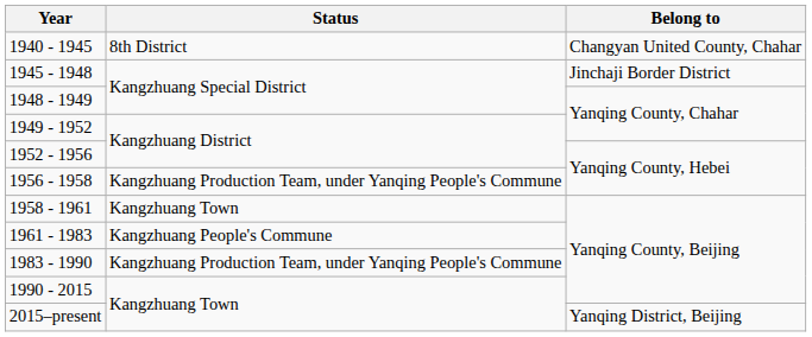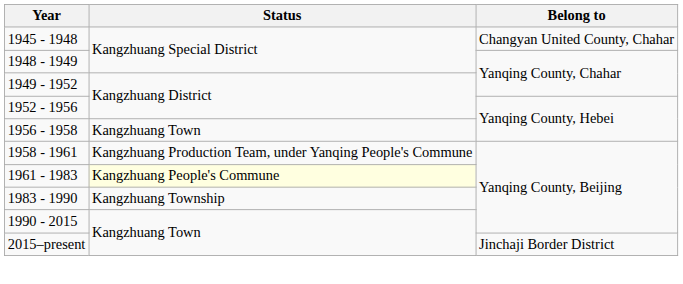- row: 1940 - 1945 | 8th District | Changyan United County, Chahar
1945 - 1948 | Belong to: Jinchaji Border District -> Changyan United County, Chahar
1956 - 1958 | Status: Kangzhuang Production Team, under Yanqing People's Commune -> Kangzhuang Town
1958 - 1961 | Status: Kangzhuang Town -> Kangzhuang Production Team, under Yanqing People's Commune
1961 - 1983 | Status: no background -> lightyellow background
1983 - 1990 | Status: Kangzhuang Production Team, under Yanqing People's Commune -> Kangzhuang Township
2015–present | Belong to: Yanqing District, Beijing -> Jinchaji Border District
